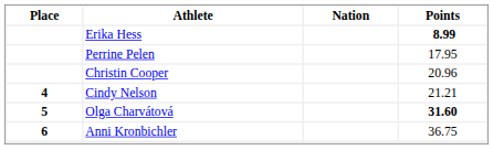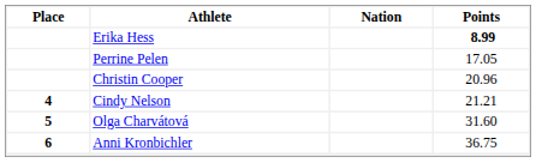Perrine Pelen | Points: 17.95 -> 17.05
Olga Charvátová | Points: bold -> normal
